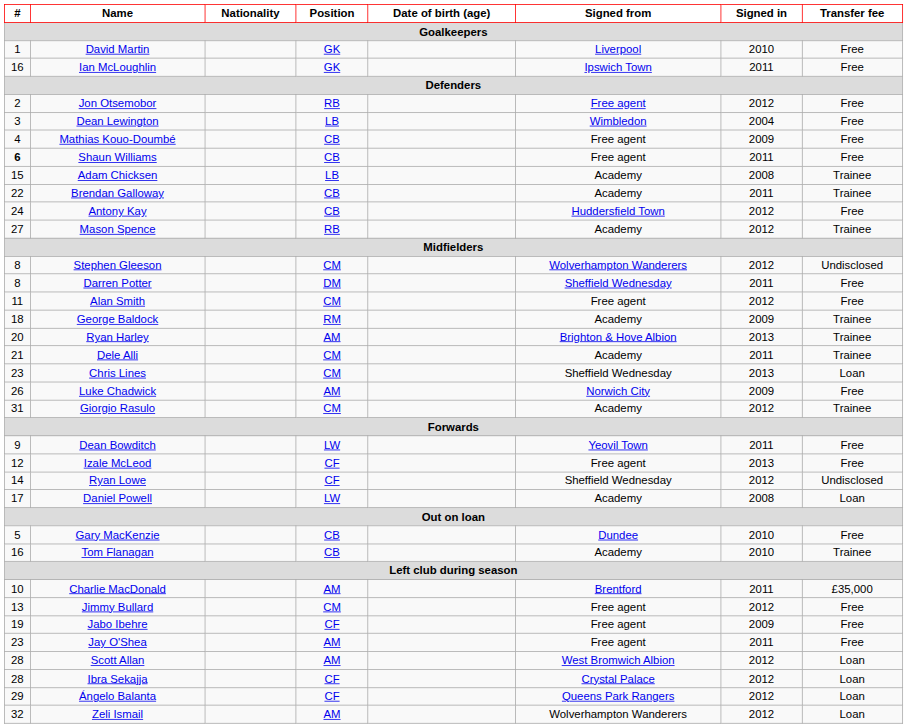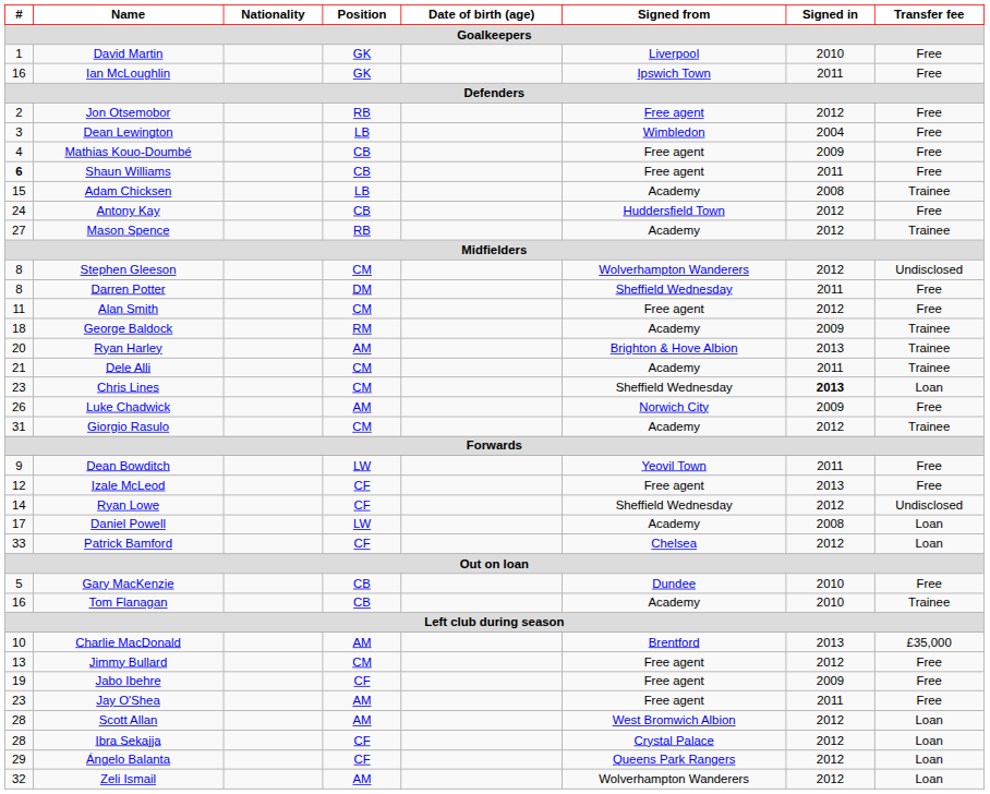- row: 22 | Brendan Galloway | CB | Academy | 2011 | Trainee
Chris Lines | Signed in: normal -> bold
+ row: 33 | Patrick Bamford | CF | Chelsea | 2012 | Loan
Charlie MacDonald | Signed in: 2011 -> 2013
